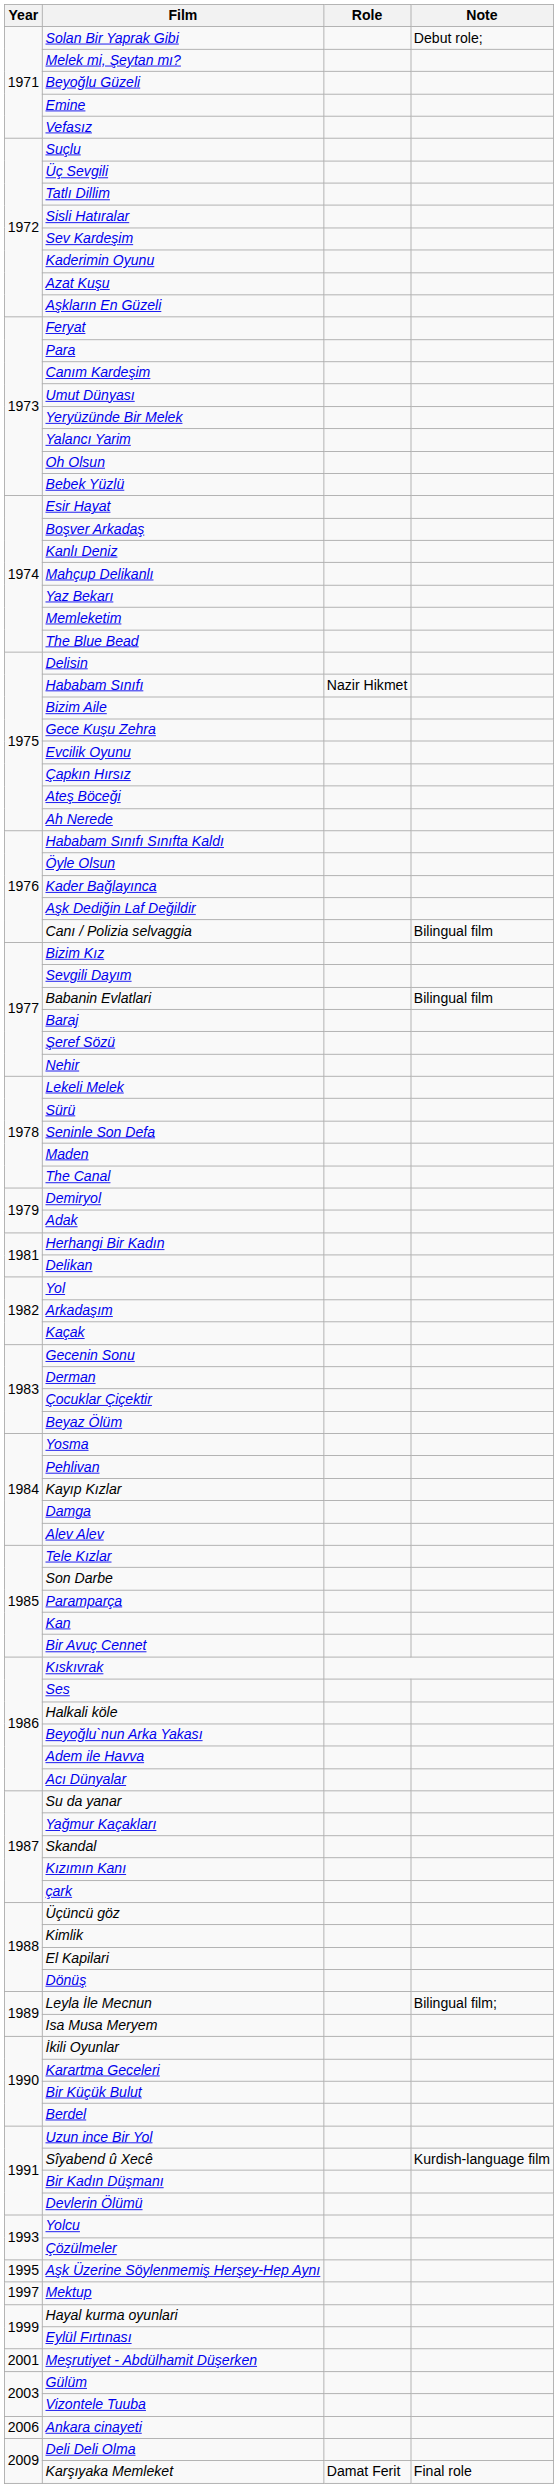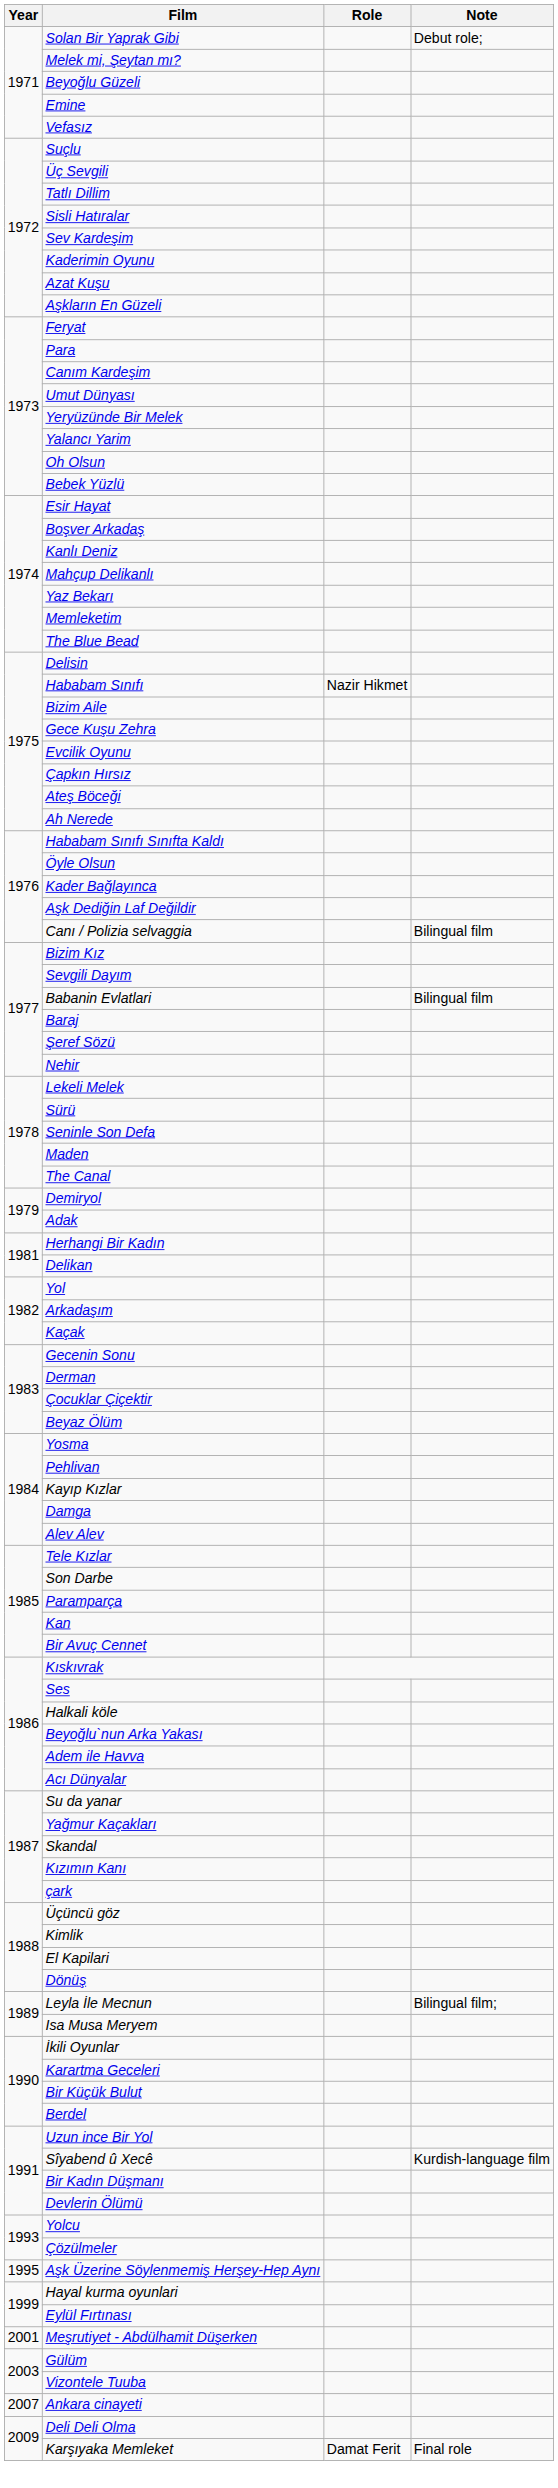- row: 1997 | Mektup
Ankara cinayeti | Year: 2006 -> 2007
